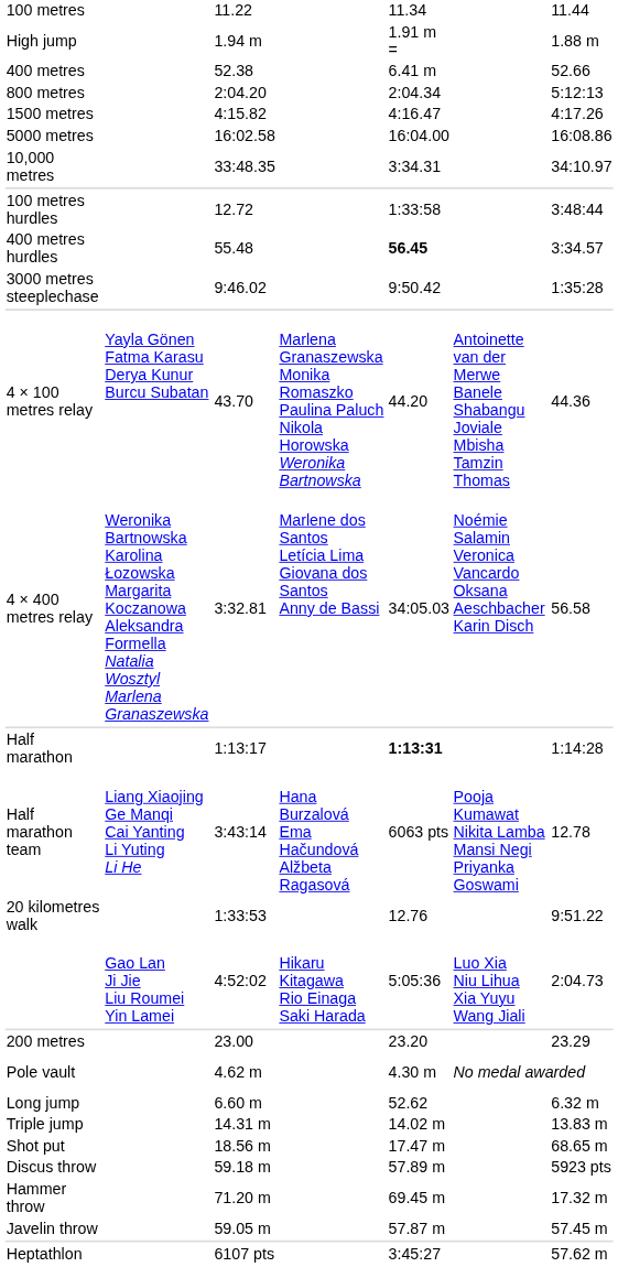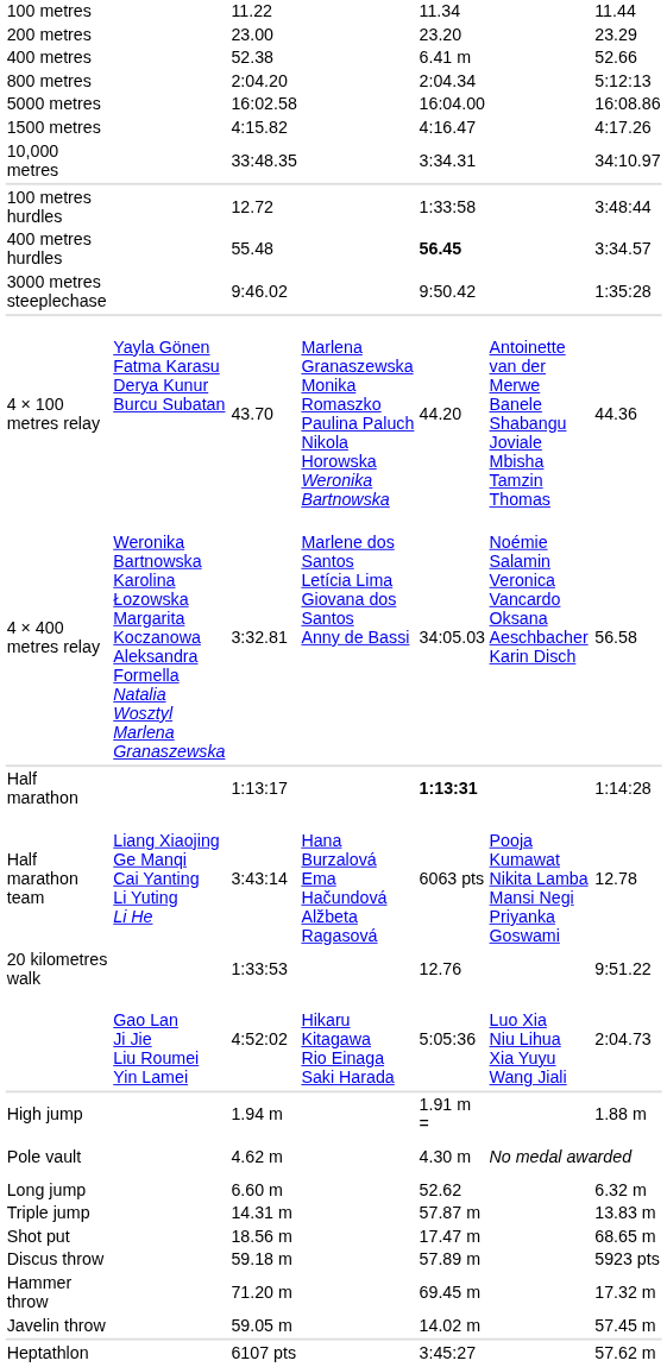rows swapped: 23.00 <-> 1.94 m
rows swapped: 4:15.82 <-> 16:02.58
14.31 m | column 5: 14.02 m -> 57.87 m
59.05 m | column 5: 57.87 m -> 14.02 m
